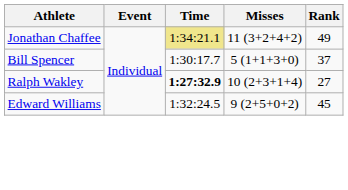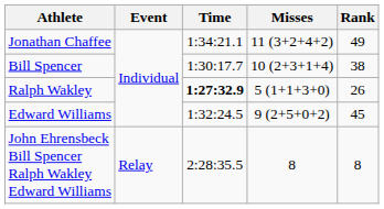Jonathan Chaffee | Time: khaki background -> no background
Bill Spencer | Misses: 5 (1+1+3+0) -> 10 (2+3+1+4)
Bill Spencer | Rank: 37 -> 38
Ralph Wakley | Misses: 10 (2+3+1+4) -> 5 (1+1+3+0)
Ralph Wakley | Rank: 27 -> 26
+ row: John Ehrensbeck Bill Spencer Ralph Wakley Edward Williams | Relay | 2:28:35.5 | 8 | 8
